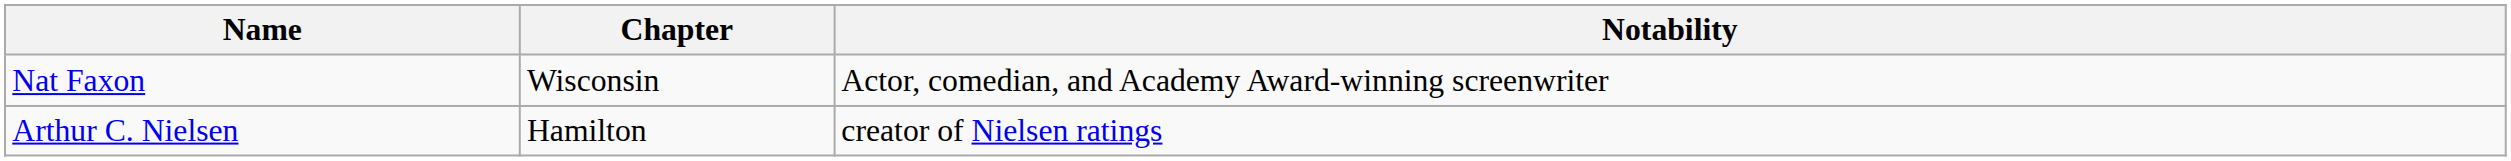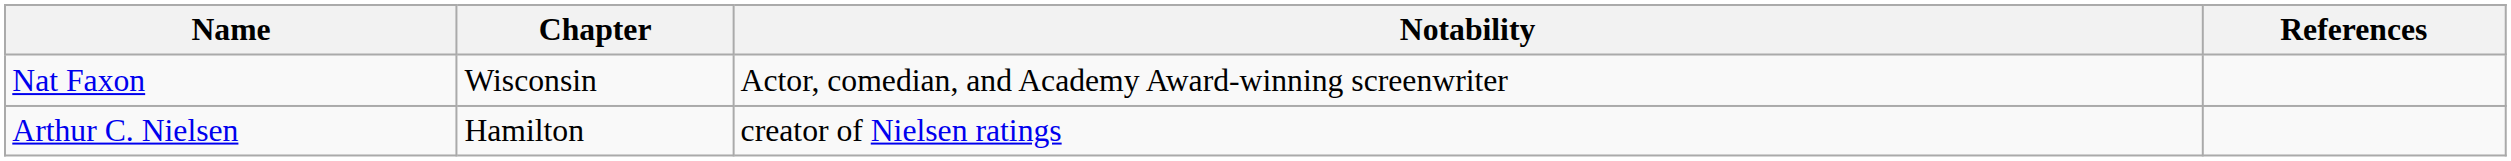+ column: References
